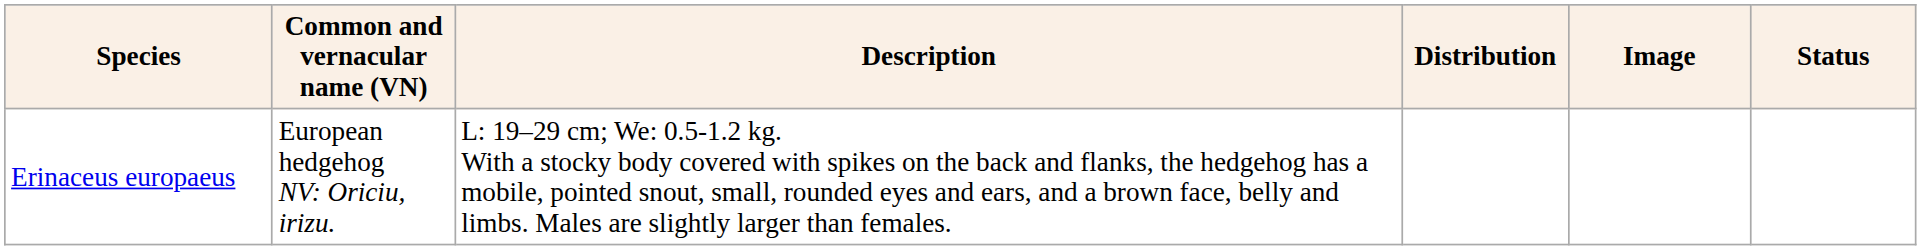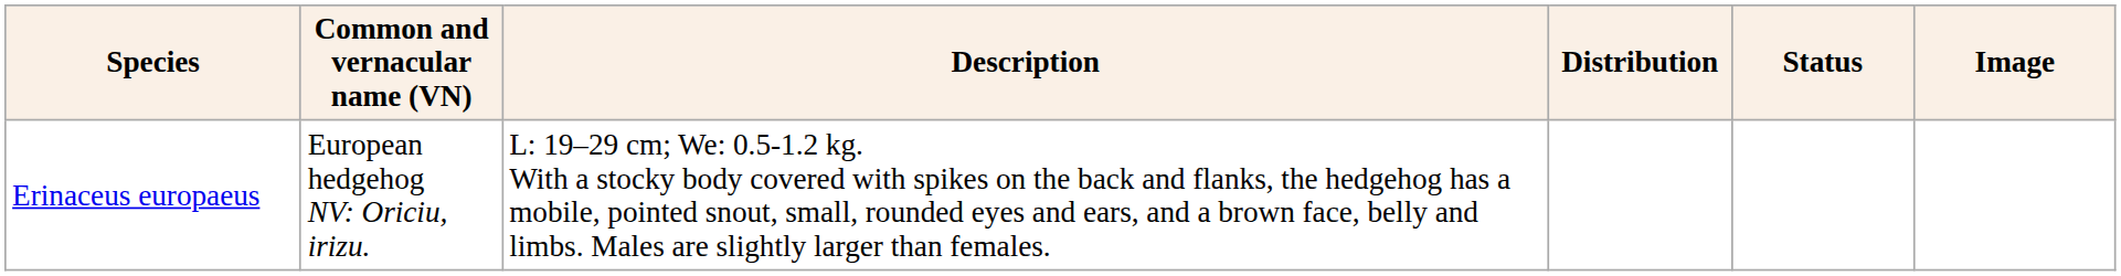columns swapped: Status <-> Image
